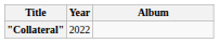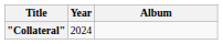"Collateral" | Year: 2022 -> 2024
